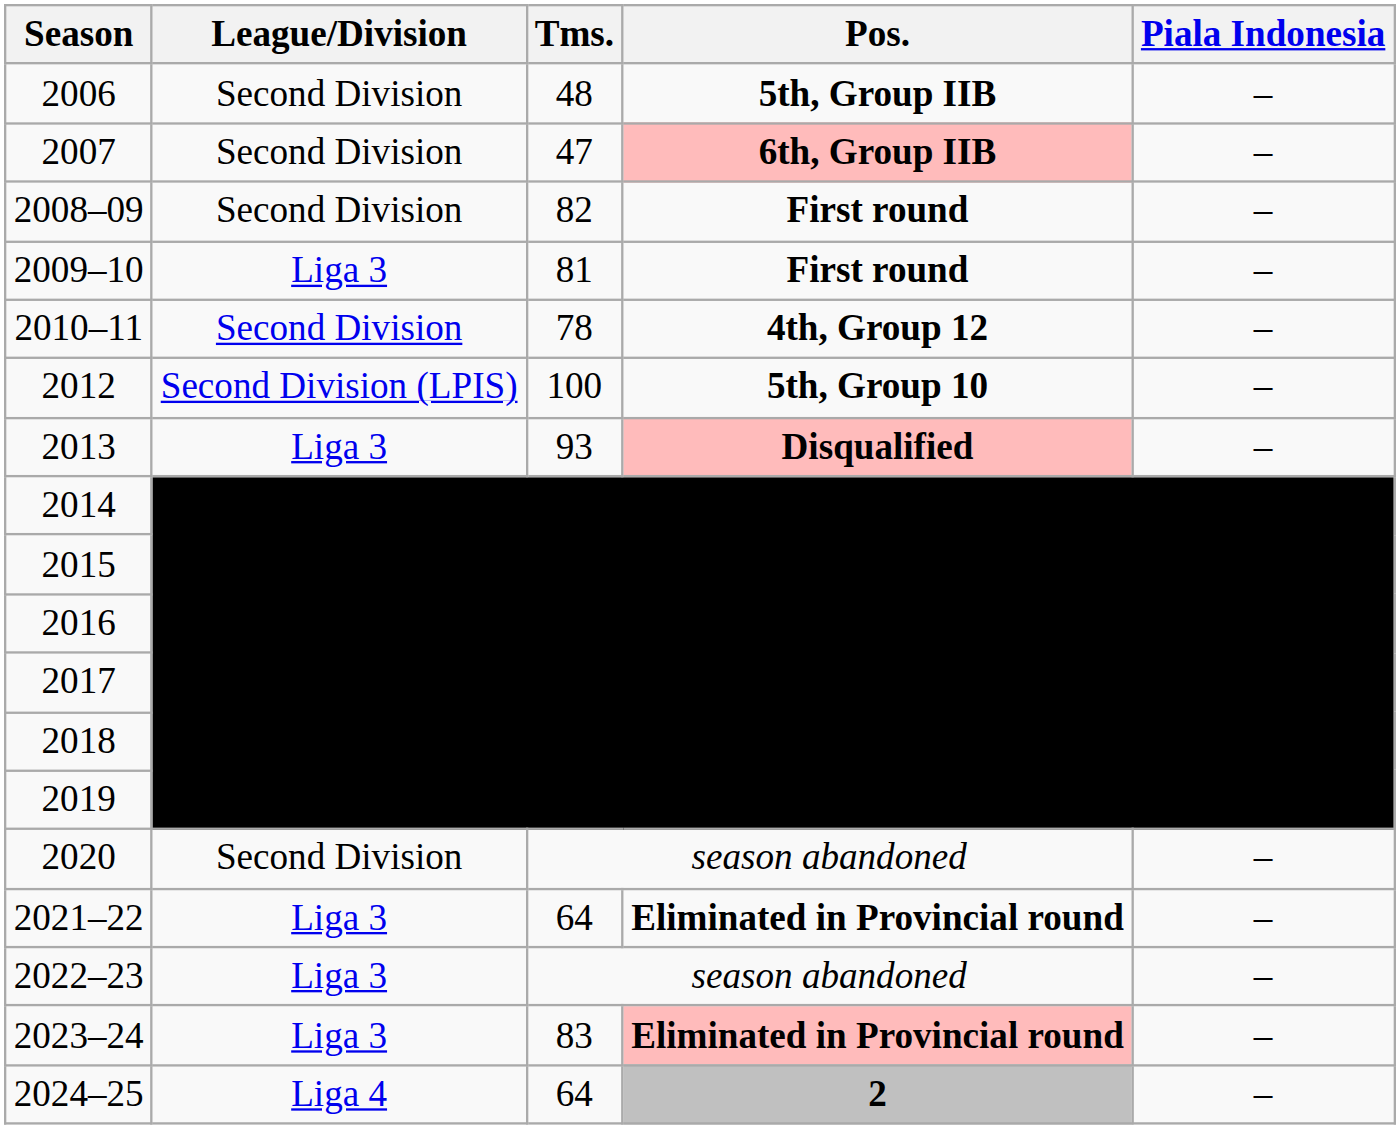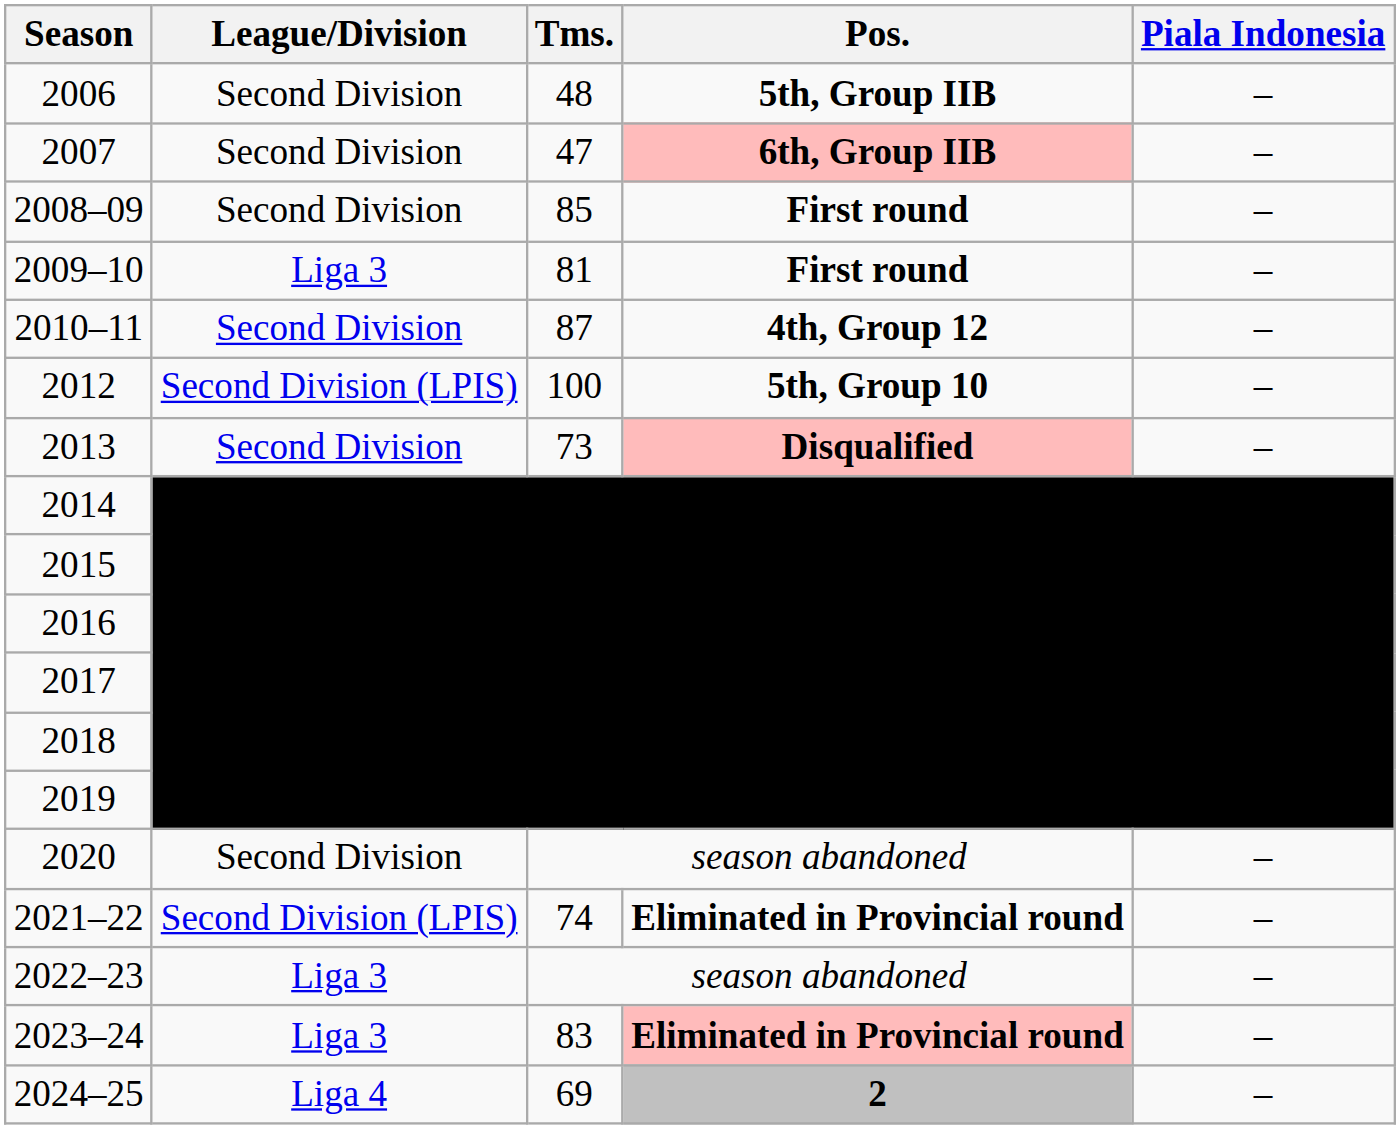2008–09 | Tms.: 82 -> 85
2010–11 | Tms.: 78 -> 87
2013 | League/Division: Liga 3 -> Second Division
2013 | Tms.: 93 -> 73
2021–22 | League/Division: Liga 3 -> Second Division (LPIS)
2021–22 | Tms.: 64 -> 74
2024–25 | Tms.: 64 -> 69
